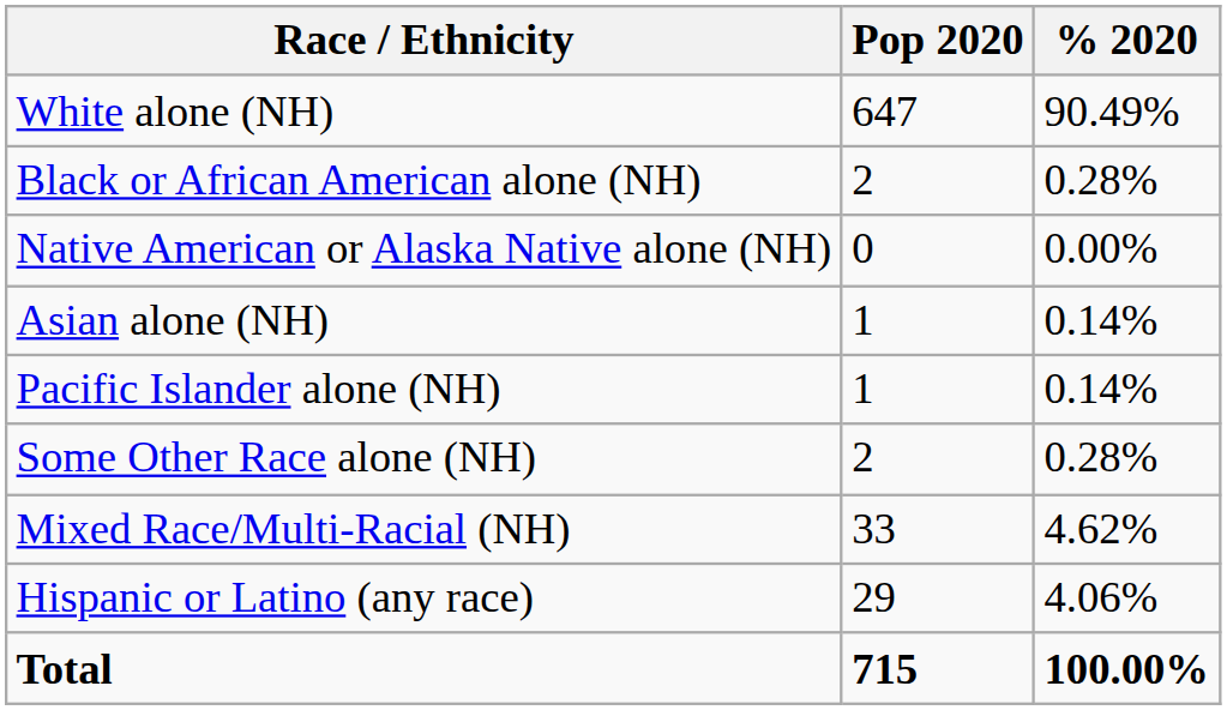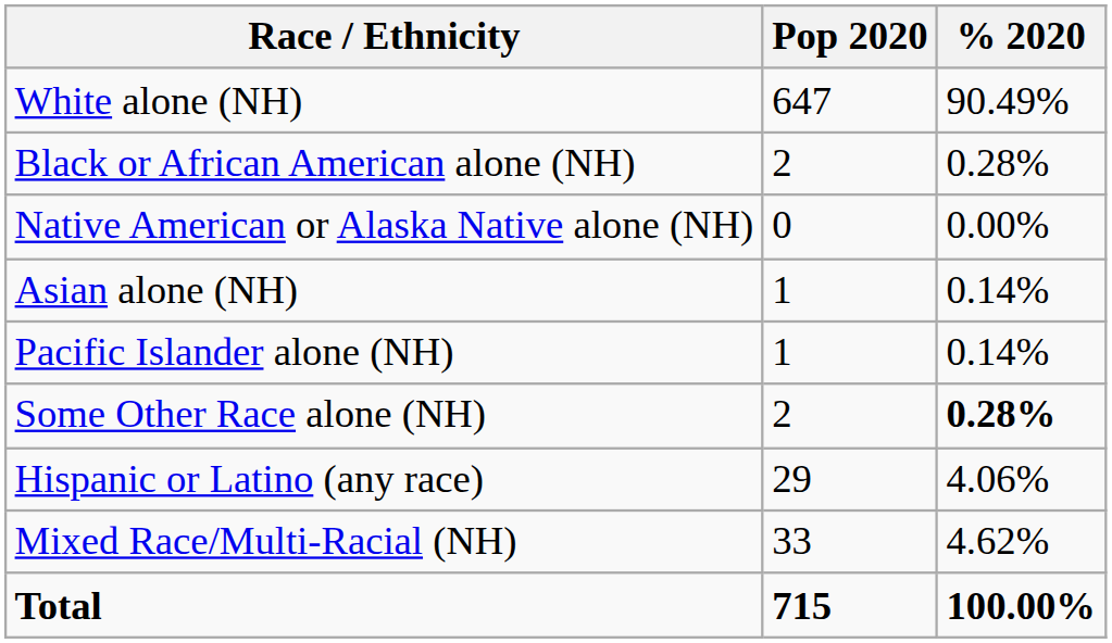Some Other Race alone (NH) | % 2020: normal -> bold
rows swapped: Mixed Race/Multi-Racial (NH) <-> Hispanic or Latino (any race)
